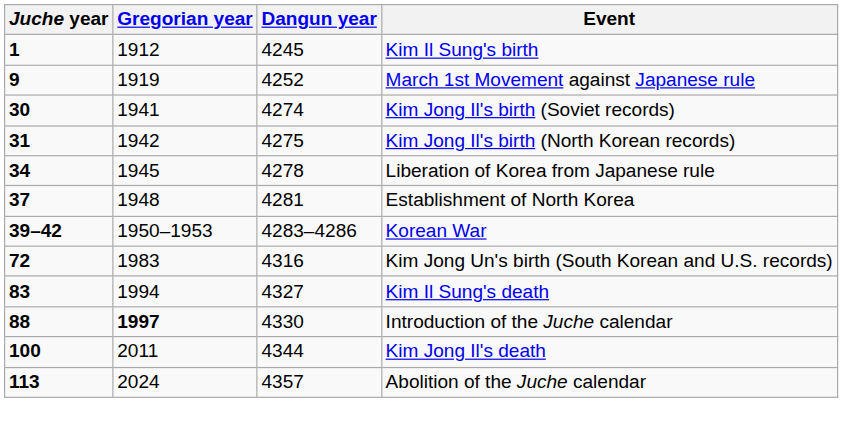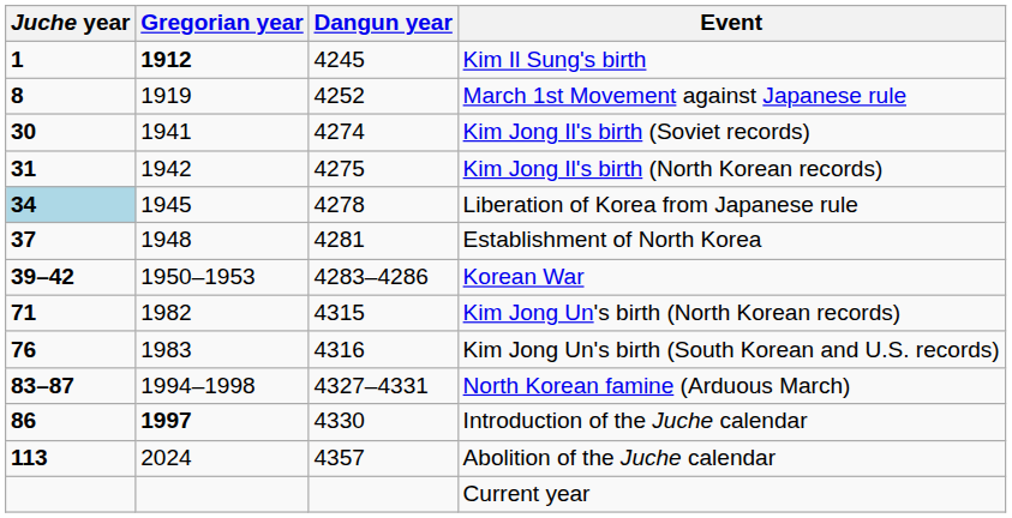Kim Il Sung's birth | Gregorian year: normal -> bold
March 1st Movement against Japanese rule | Juche year: 9 -> 8
Liberation of Korea from Japanese rule | Juche year: no background -> lightblue background
+ row: 71 | 1982 | 4315 | Kim Jong Un's birth (North Korean records)
Kim Jong Un's birth (South Korean and U.S. records) | Juche year: 72 -> 76
- row: 83 | 1994 | 4327 | Kim Il Sung's death
+ row: 83–87 | 1994–1998 | 4327–4331 | North Korean famine (Arduous March)
Introduction of the Juche calendar | Juche year: 88 -> 86
- row: 100 | 2011 | 4344 | Kim Jong Il's death
+ row: Current year
